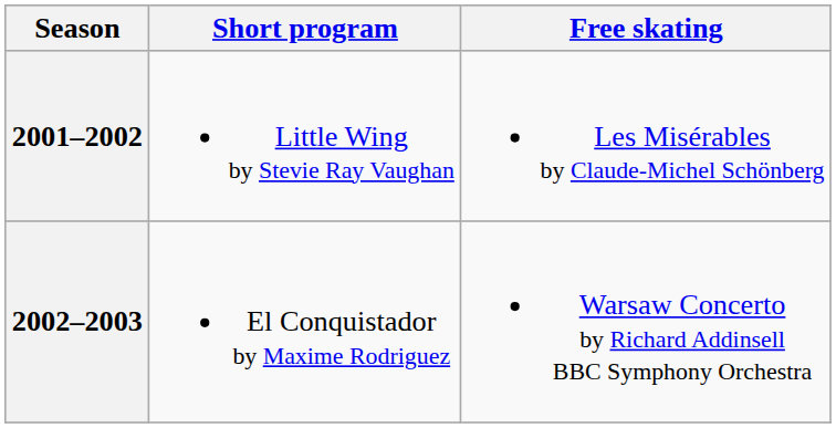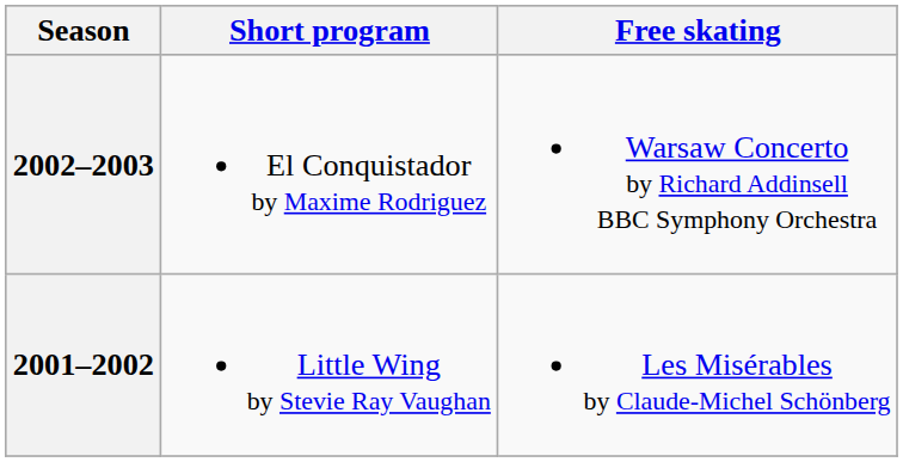rows swapped: 2002–2003 <-> 2001–2002
